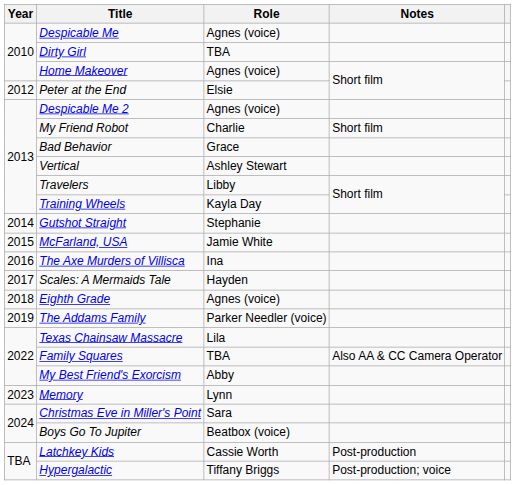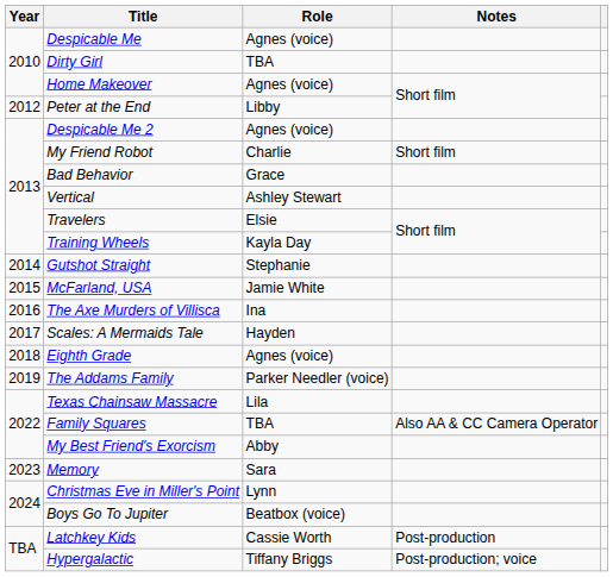Peter at the End | Role: Elsie -> Libby
Travelers | Role: Libby -> Elsie
Memory | Role: Lynn -> Sara
Christmas Eve in Miller's Point | Role: Sara -> Lynn
